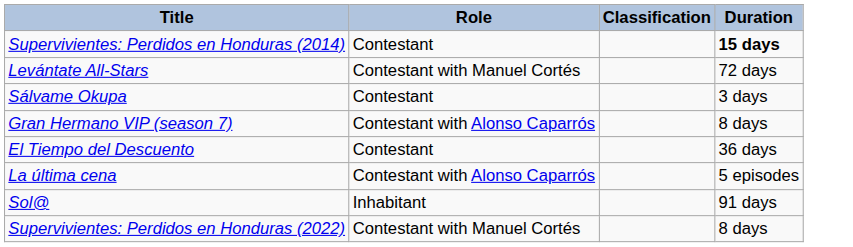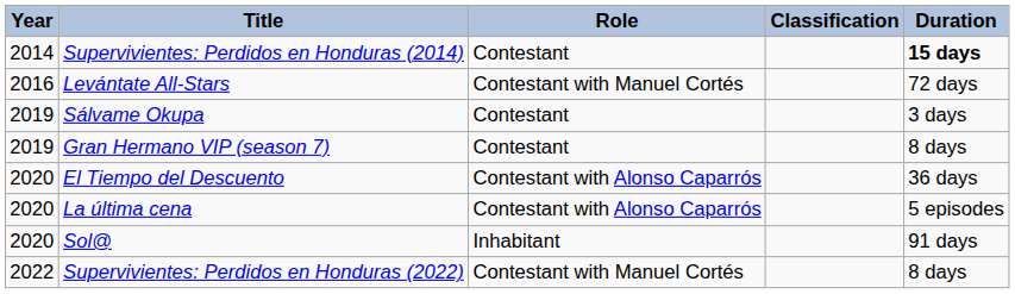+ column: Year | 2014 | 2016 | 2019 | 2019 | 2020 | 2020 | 2020 | 2022
Gran Hermano VIP (season 7) | Role: Contestant with Alonso Caparrós -> Contestant
El Tiempo del Descuento | Role: Contestant -> Contestant with Alonso Caparrós
